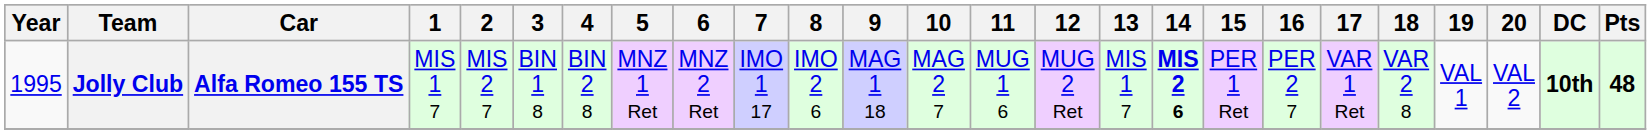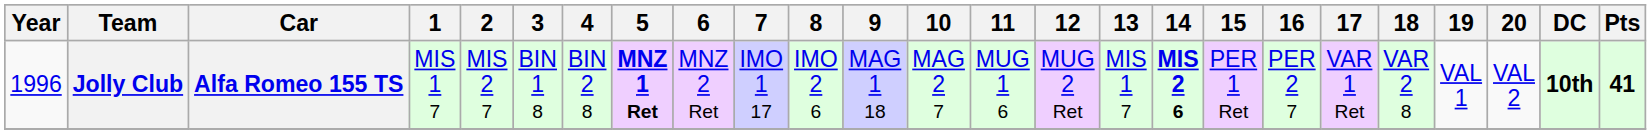Jolly Club | Year: 1995 -> 1996
Jolly Club | 5: normal -> bold
Jolly Club | Pts: 48 -> 41
